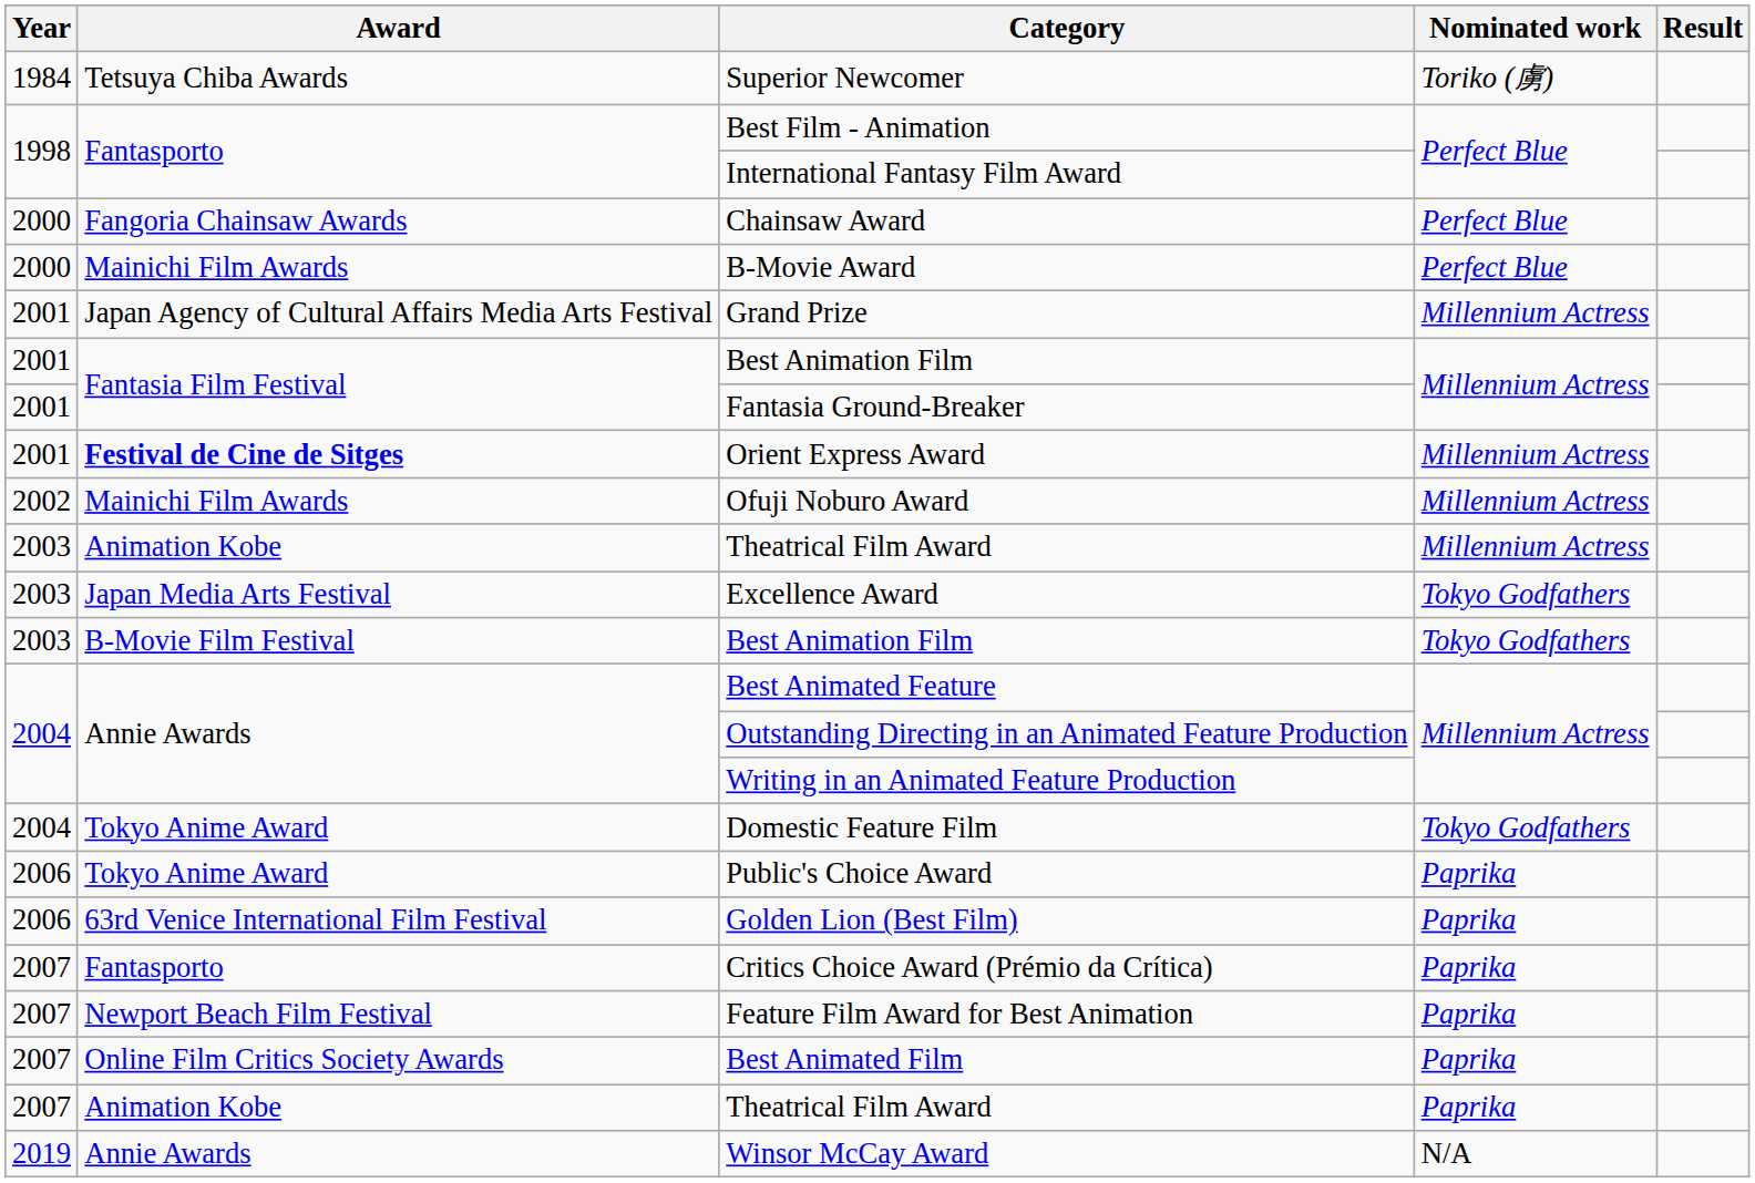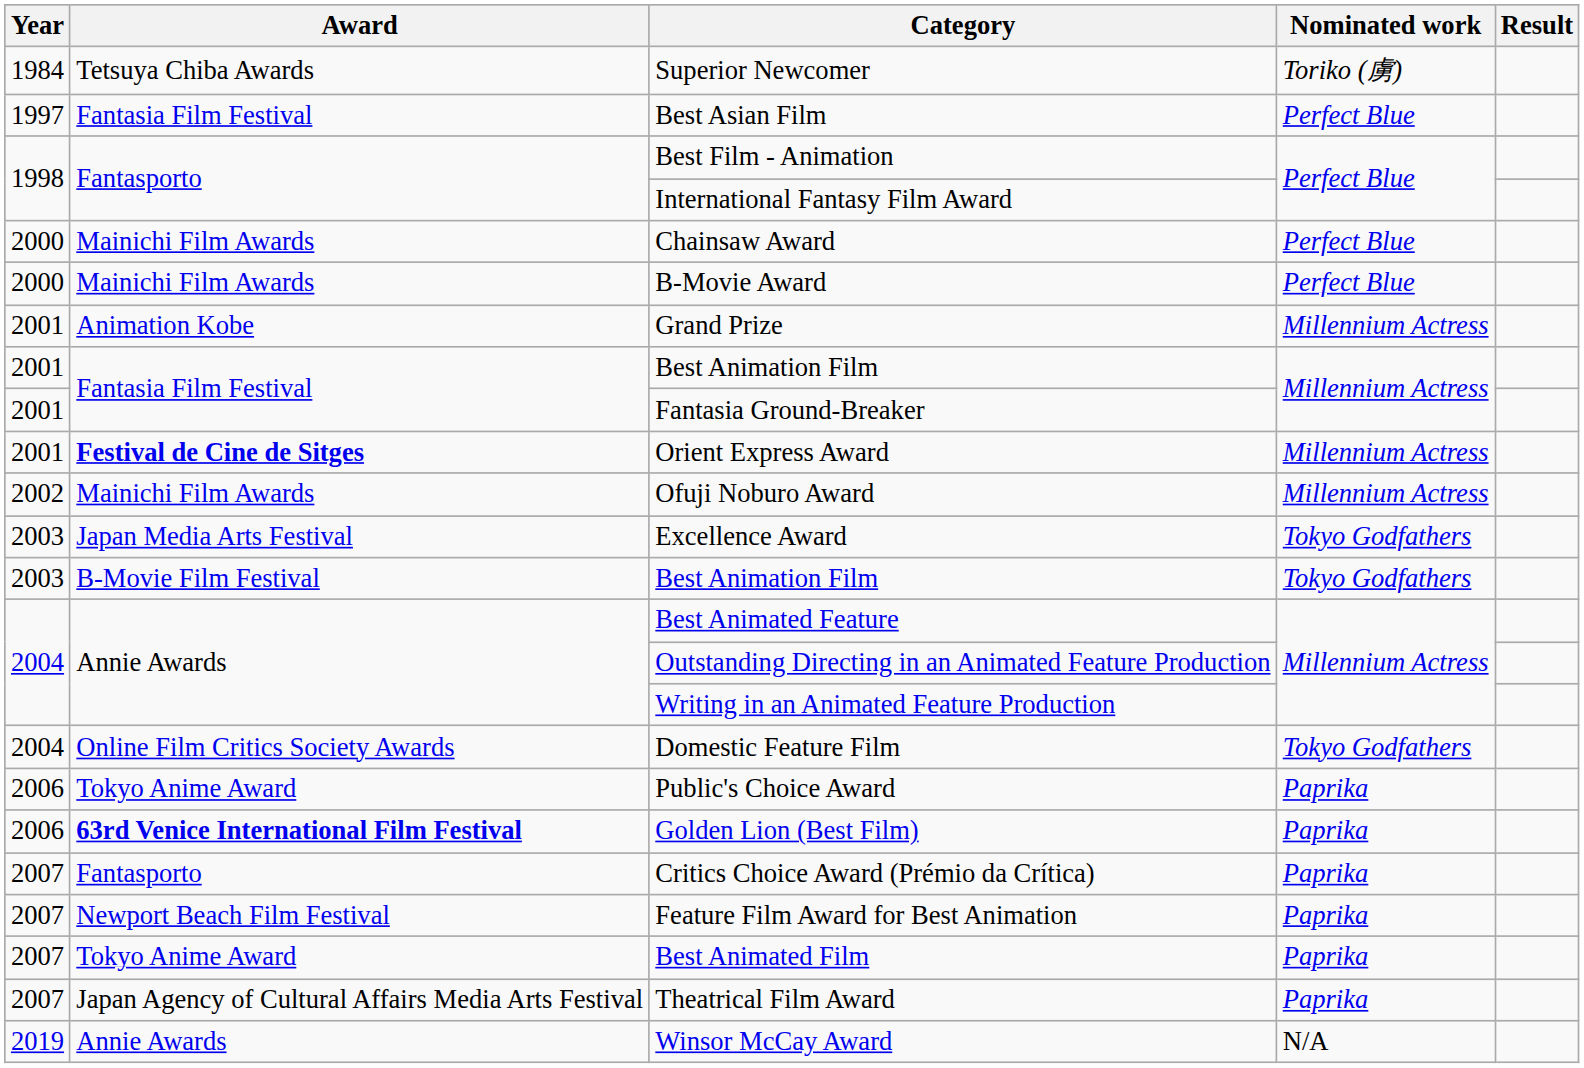+ row: 1997 | Fantasia Film Festival | Best Asian Film | Perfect Blue
Chainsaw Award | Award: Fangoria Chainsaw Awards -> Mainichi Film Awards
Grand Prize | Award: Japan Agency of Cultural Affairs Media Arts Festival -> Animation Kobe
- row: 2003 | Animation Kobe | Theatrical Film Award | Millennium Actress
Domestic Feature Film | Award: Tokyo Anime Award -> Online Film Critics Society Awards
Golden Lion (Best Film) | Award: normal -> bold
Best Animated Film | Award: Online Film Critics Society Awards -> Tokyo Anime Award
2007 / Theatrical Film Award | Award: Animation Kobe -> Japan Agency of Cultural Affairs Media Arts Festival
